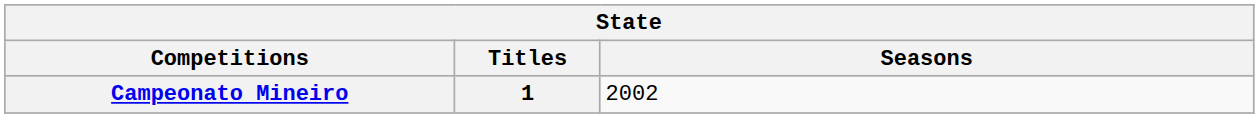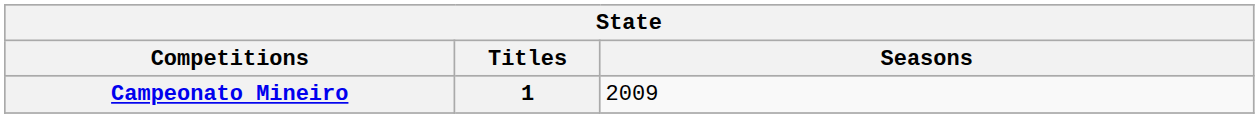Campeonato Mineiro | Seasons: 2002 -> 2009
